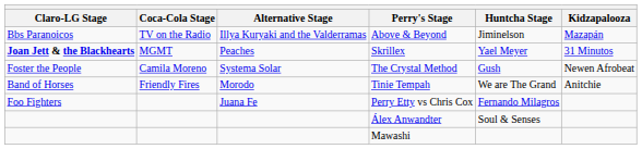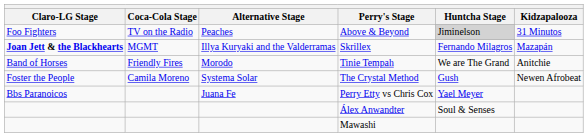Above & Beyond | Claro-LG Stage: Bbs Paranoicos -> Foo Fighters
Above & Beyond | Alternative Stage: Illya Kuryaki and the Valderramas -> Peaches
Above & Beyond | Huntcha Stage: no background -> lightgrey background
Above & Beyond | Kidzapalooza: Mazapán -> 31 Minutos
Skrillex | Alternative Stage: Peaches -> Illya Kuryaki and the Valderramas
Skrillex | Huntcha Stage: Yael Meyer -> Fernando Milagros
Skrillex | Kidzapalooza: 31 Minutos -> Mazapán
rows swapped: Tinie Tempah <-> The Crystal Method
Perry Etty vs Chris Cox | Claro-LG Stage: Foo Fighters -> Bbs Paranoicos
Perry Etty vs Chris Cox | Huntcha Stage: Fernando Milagros -> Yael Meyer
